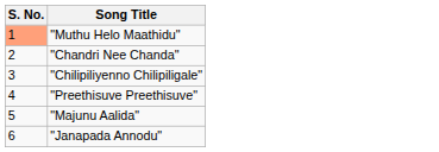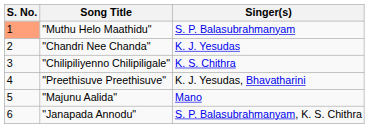+ column: Singer(s) | S. P. Balasubrahmanyam | K. J. Yesudas | K. S. Chithra | K. J. Yesudas, Bhavatharini | Mano | S. P. Balasubrahmanyam, K. S. Chithra
